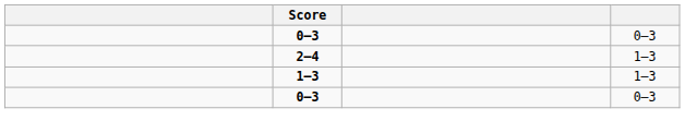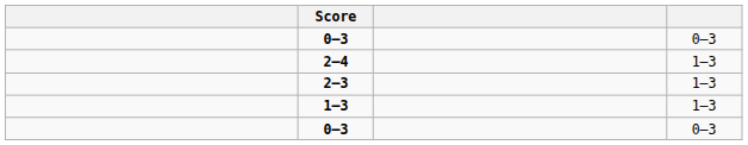+ row: 2–3 | 1–3
